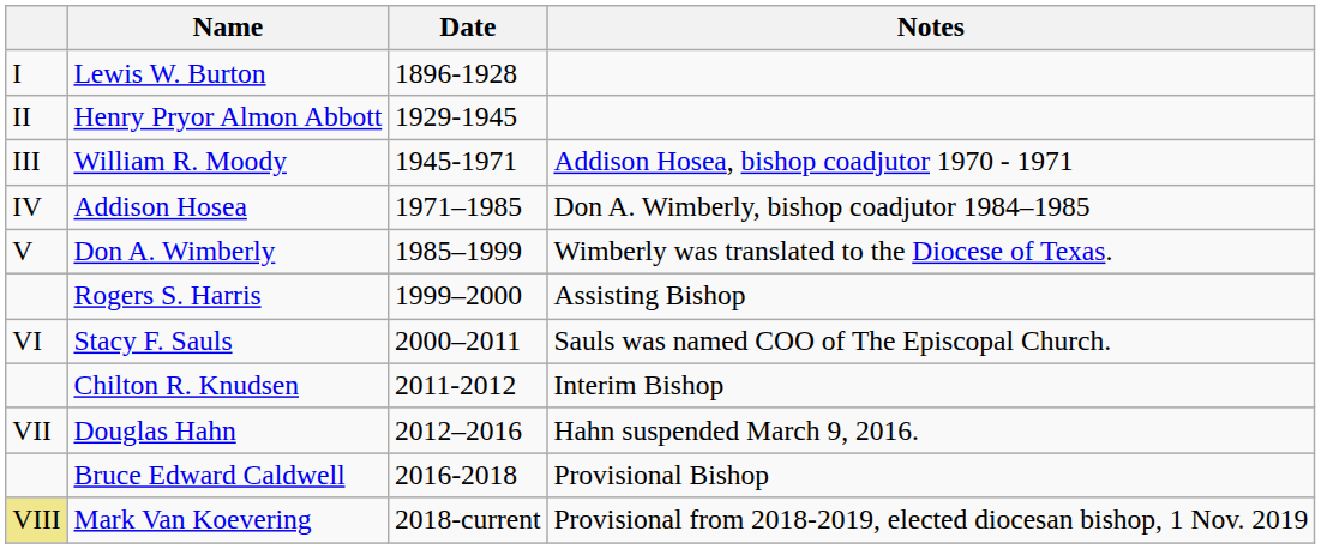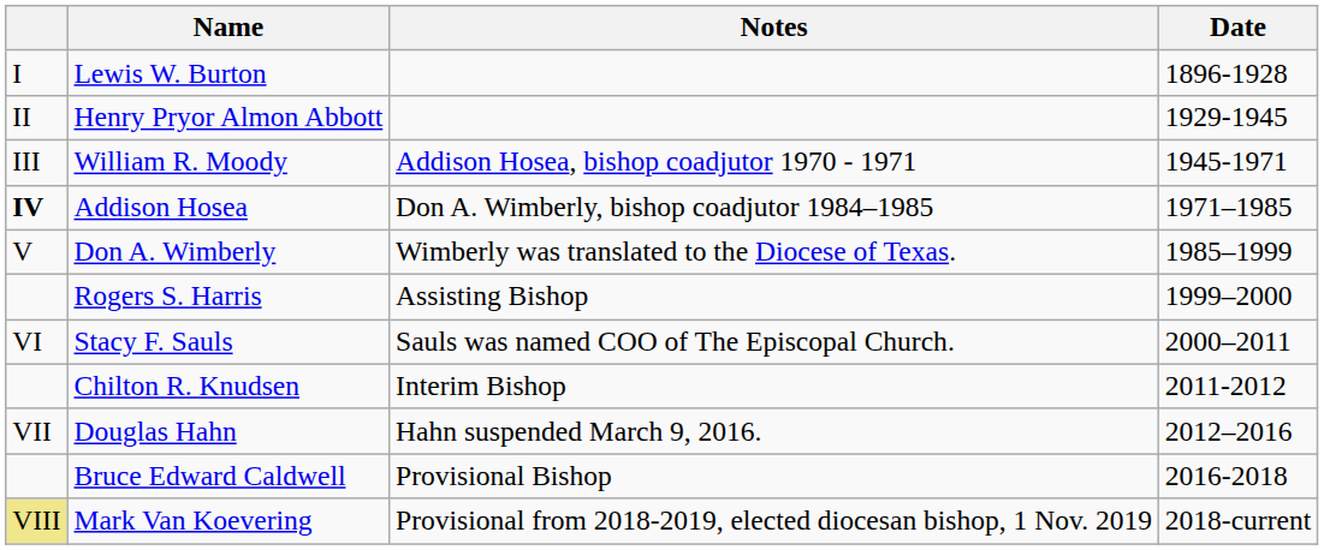columns swapped: Date <-> Notes
Addison Hosea | column 1: normal -> bold
